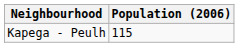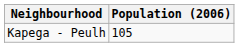Kapega - Peulh | Population (2006): 115 -> 105
